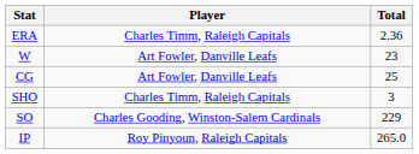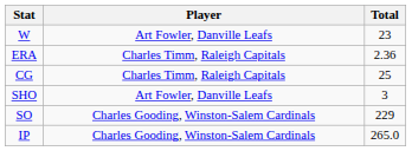rows swapped: W <-> ERA
CG | Player: Art Fowler, Danville Leafs -> Charles Timm, Raleigh Capitals
SHO | Player: Charles Timm, Raleigh Capitals -> Art Fowler, Danville Leafs
IP | Player: Roy Pinyoun, Raleigh Capitals -> Charles Gooding, Winston-Salem Cardinals
